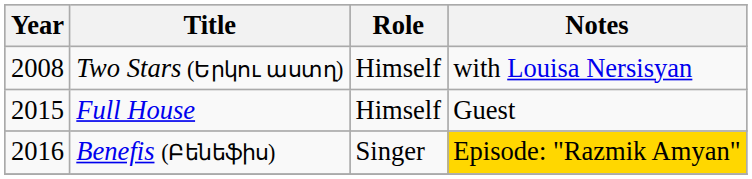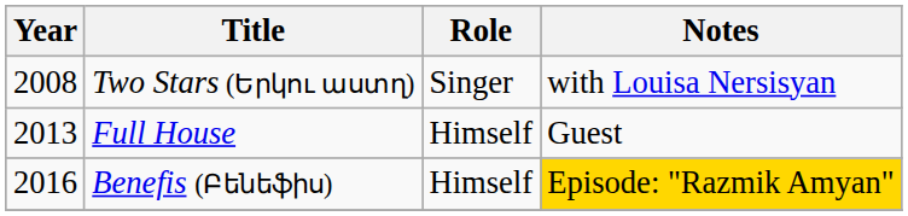Two Stars (Երկու աստղ) | Role: Himself -> Singer
Full House | Year: 2015 -> 2013
Benefis (Բենեֆիս) | Role: Singer -> Himself
